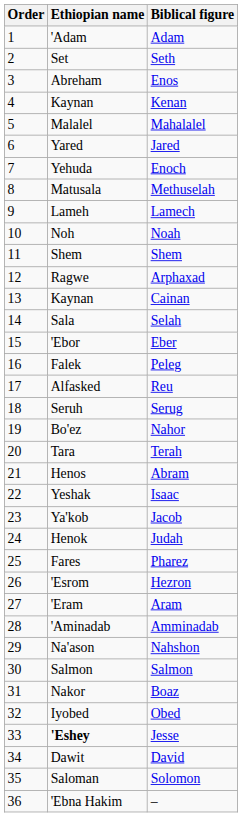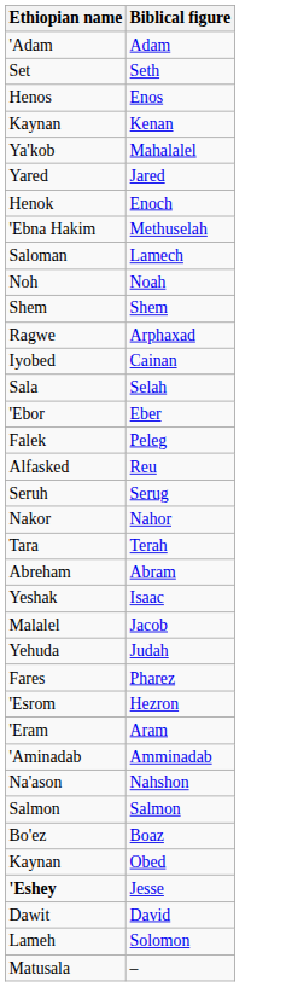- column: Order | 1 | 2 | 3 | 4 | 5 | 6 | 7 | 8 | 9 | 10 | 11 | 12 | 13 | 14 | 15 | 16 | 17 | 18 | 19 | 20 | 21 | 22 | 23 | 24 | 25 | 26 | 27 | 28 | 29 | 30 | 31 | 32 | 33 | 34 | 35 | 36
Enos | Ethiopian name: Abreham -> Henos
Mahalalel | Ethiopian name: Malalel -> Ya'kob
Enoch | Ethiopian name: Yehuda -> Henok
Methuselah | Ethiopian name: Matusala -> 'Ebna Hakim
Lamech | Ethiopian name: Lameh -> Saloman
Cainan | Ethiopian name: Kaynan -> Iyobed
Nahor | Ethiopian name: Bo'ez -> Nakor
Abram | Ethiopian name: Henos -> Abreham
Jacob | Ethiopian name: Ya'kob -> Malalel
Judah | Ethiopian name: Henok -> Yehuda
Boaz | Ethiopian name: Nakor -> Bo'ez
Obed | Ethiopian name: Iyobed -> Kaynan
Solomon | Ethiopian name: Saloman -> Lameh
– | Ethiopian name: 'Ebna Hakim -> Matusala
